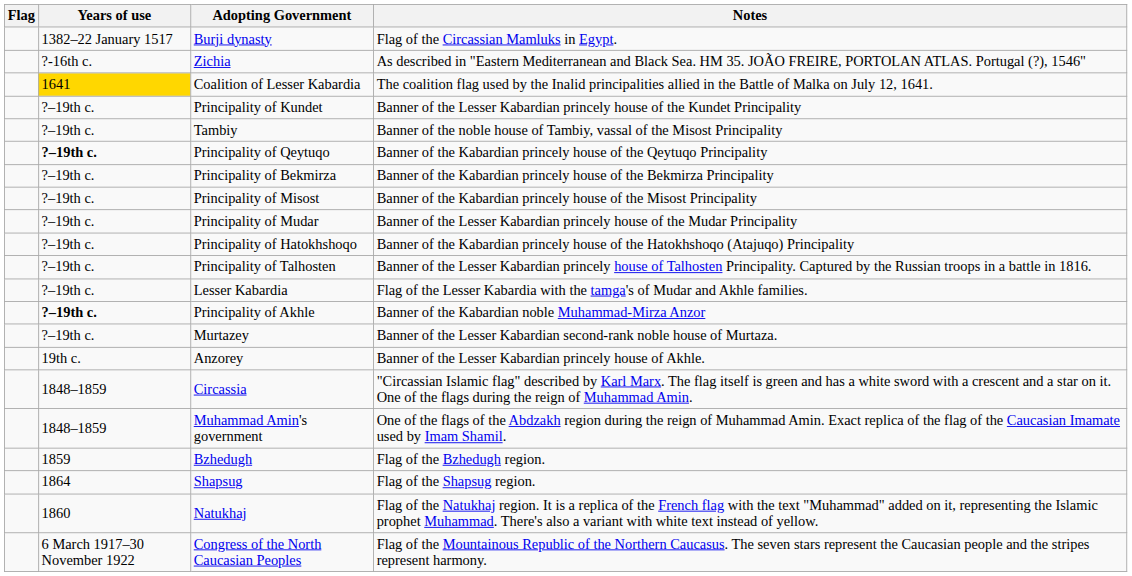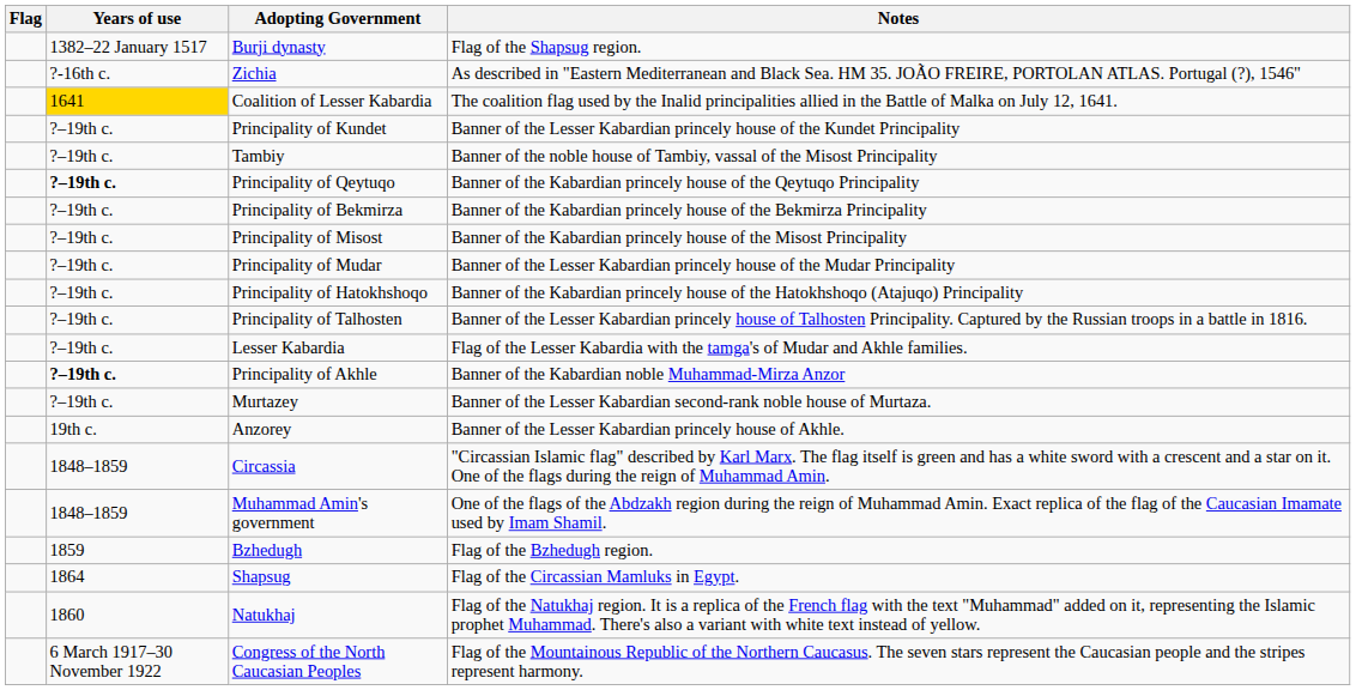Burji dynasty | Notes: Flag of the Circassian Mamluks in Egypt. -> Flag of the Shapsug region.
Shapsug | Notes: Flag of the Shapsug region. -> Flag of the Circassian Mamluks in Egypt.
